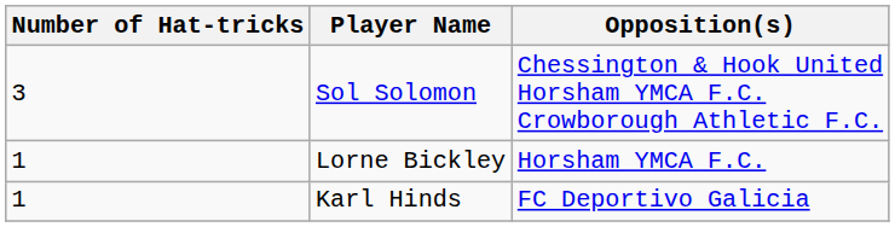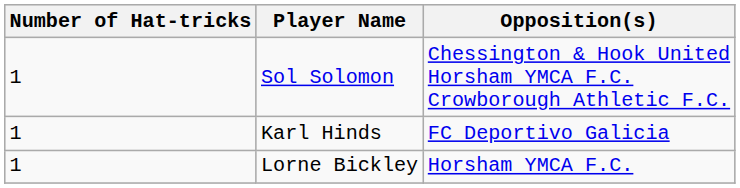Sol Solomon | Number of Hat-tricks: 3 -> 1
rows swapped: Karl Hinds <-> Lorne Bickley
